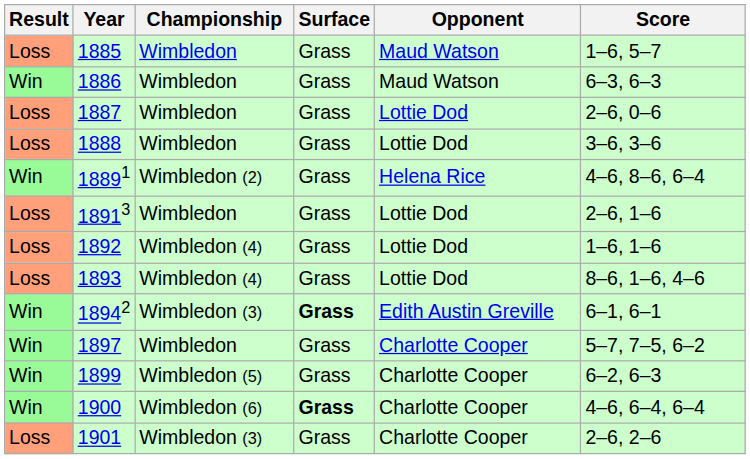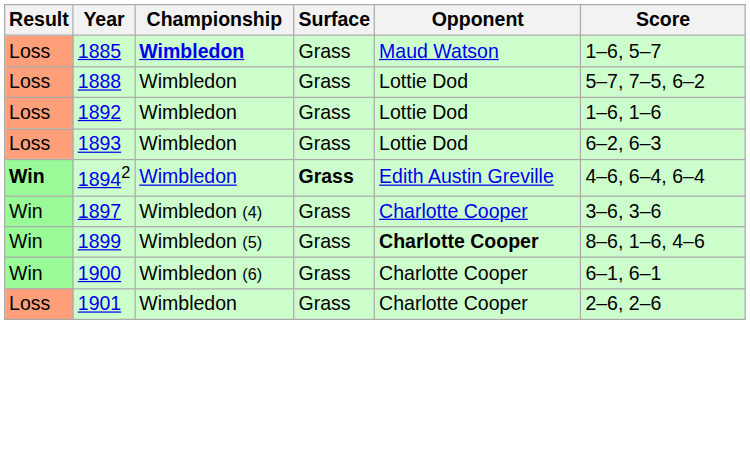1885 | Championship: normal -> bold
- row: Win | 1886 | Wimbledon | Grass | Maud Watson | 6–3, 6–3
- row: Loss | 1887 | Wimbledon | Grass | Lottie Dod | 2–6, 0–6
1888 | Score: 3–6, 3–6 -> 5–7, 7–5, 6–2
- row: Win | 18891 | Wimbledon (2) | Grass | Helena Rice | 4–6, 8–6, 6–4
- row: Loss | 18913 | Wimbledon | Grass | Lottie Dod | 2–6, 1–6
1892 | Championship: Wimbledon (4) -> Wimbledon
1893 | Championship: Wimbledon (4) -> Wimbledon
1893 | Score: 8–6, 1–6, 4–6 -> 6–2, 6–3
18942 | Result: normal -> bold
18942 | Championship: Wimbledon (3) -> Wimbledon
18942 | Score: 6–1, 6–1 -> 4–6, 6–4, 6–4
1897 | Championship: Wimbledon -> Wimbledon (4)
1897 | Score: 5–7, 7–5, 6–2 -> 3–6, 3–6
1899 | Opponent: normal -> bold
1899 | Score: 6–2, 6–3 -> 8–6, 1–6, 4–6
1900 | Surface: bold -> normal
1900 | Score: 4–6, 6–4, 6–4 -> 6–1, 6–1
1901 | Championship: Wimbledon (3) -> Wimbledon
